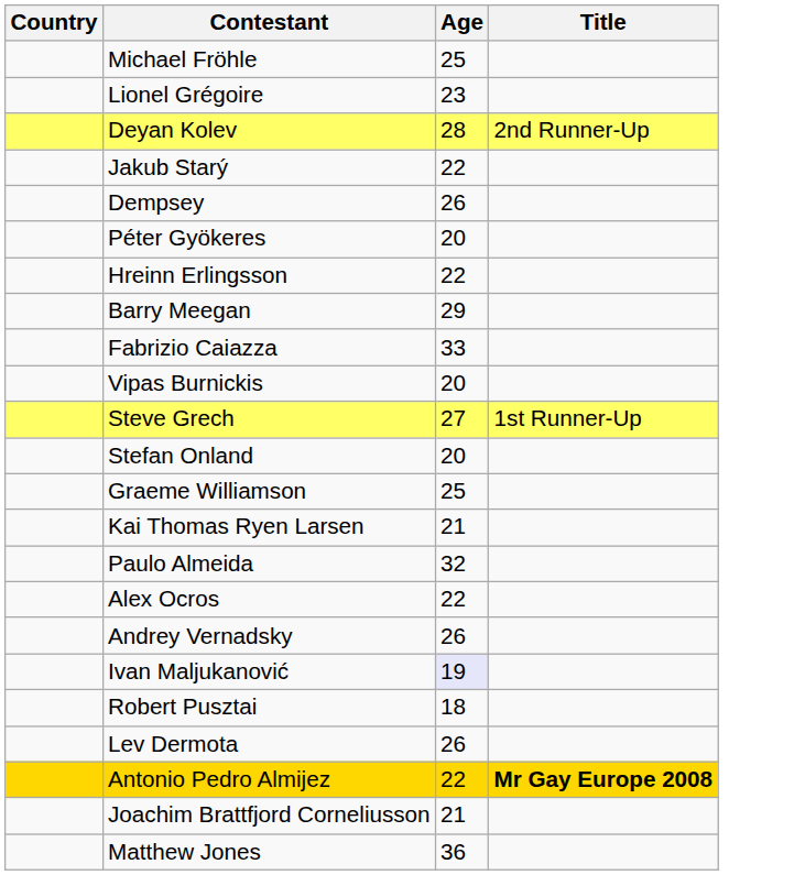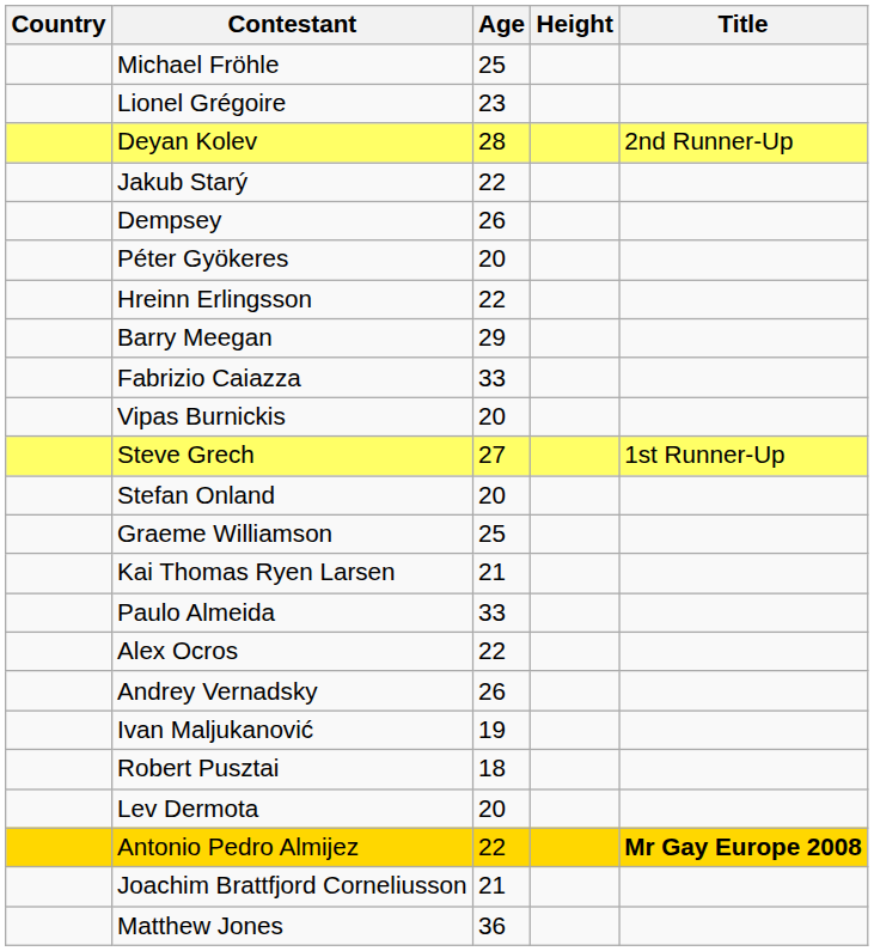+ column: Height
Paulo Almeida | Age: 32 -> 33
Ivan Maljukanović | Age: lavender background -> no background
Lev Dermota | Age: 26 -> 20
